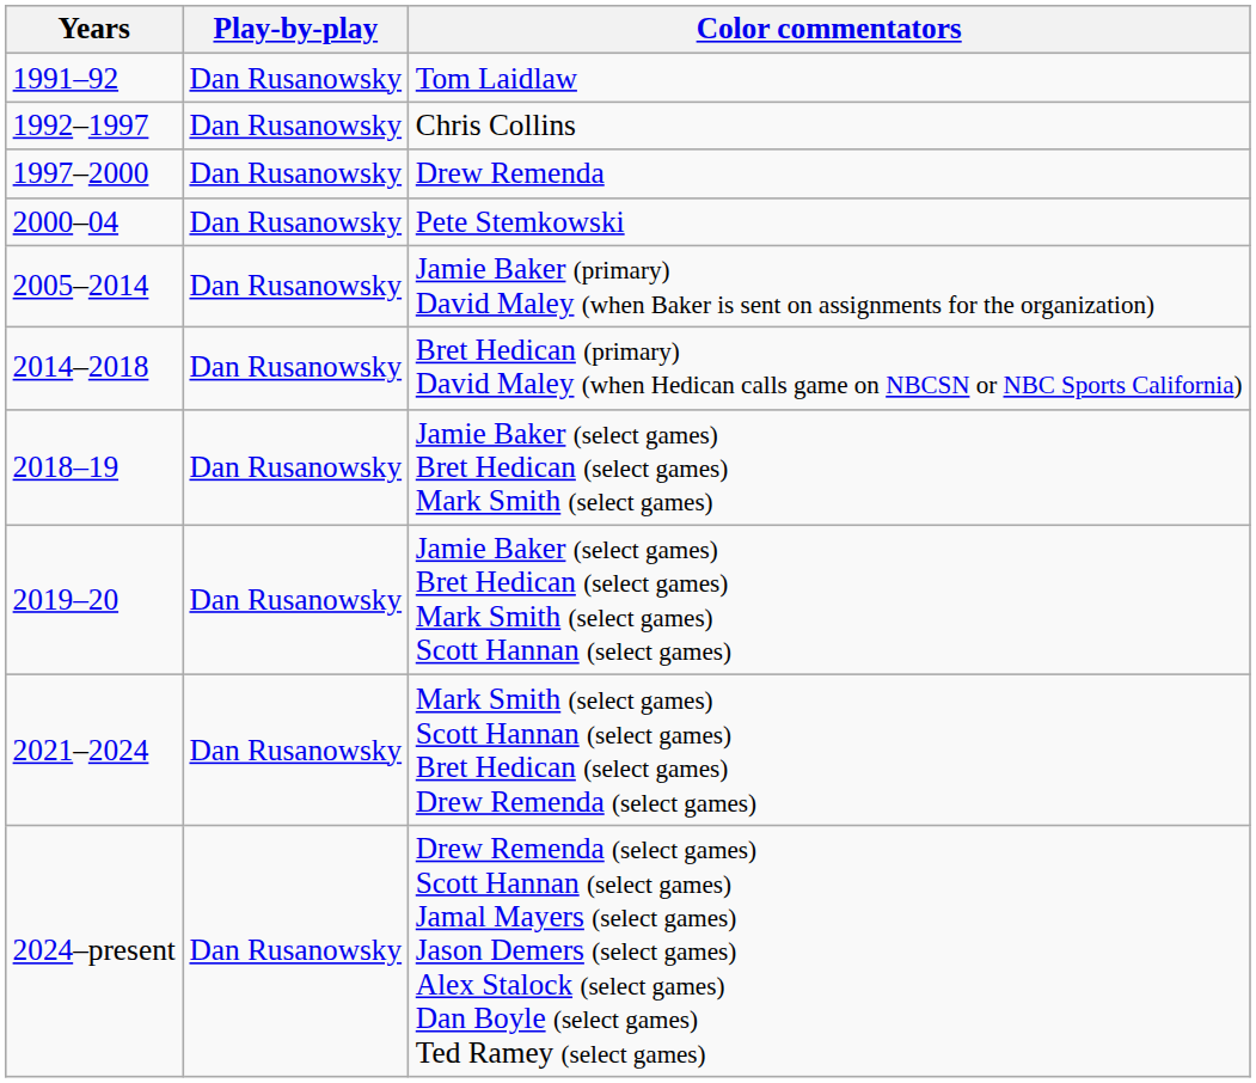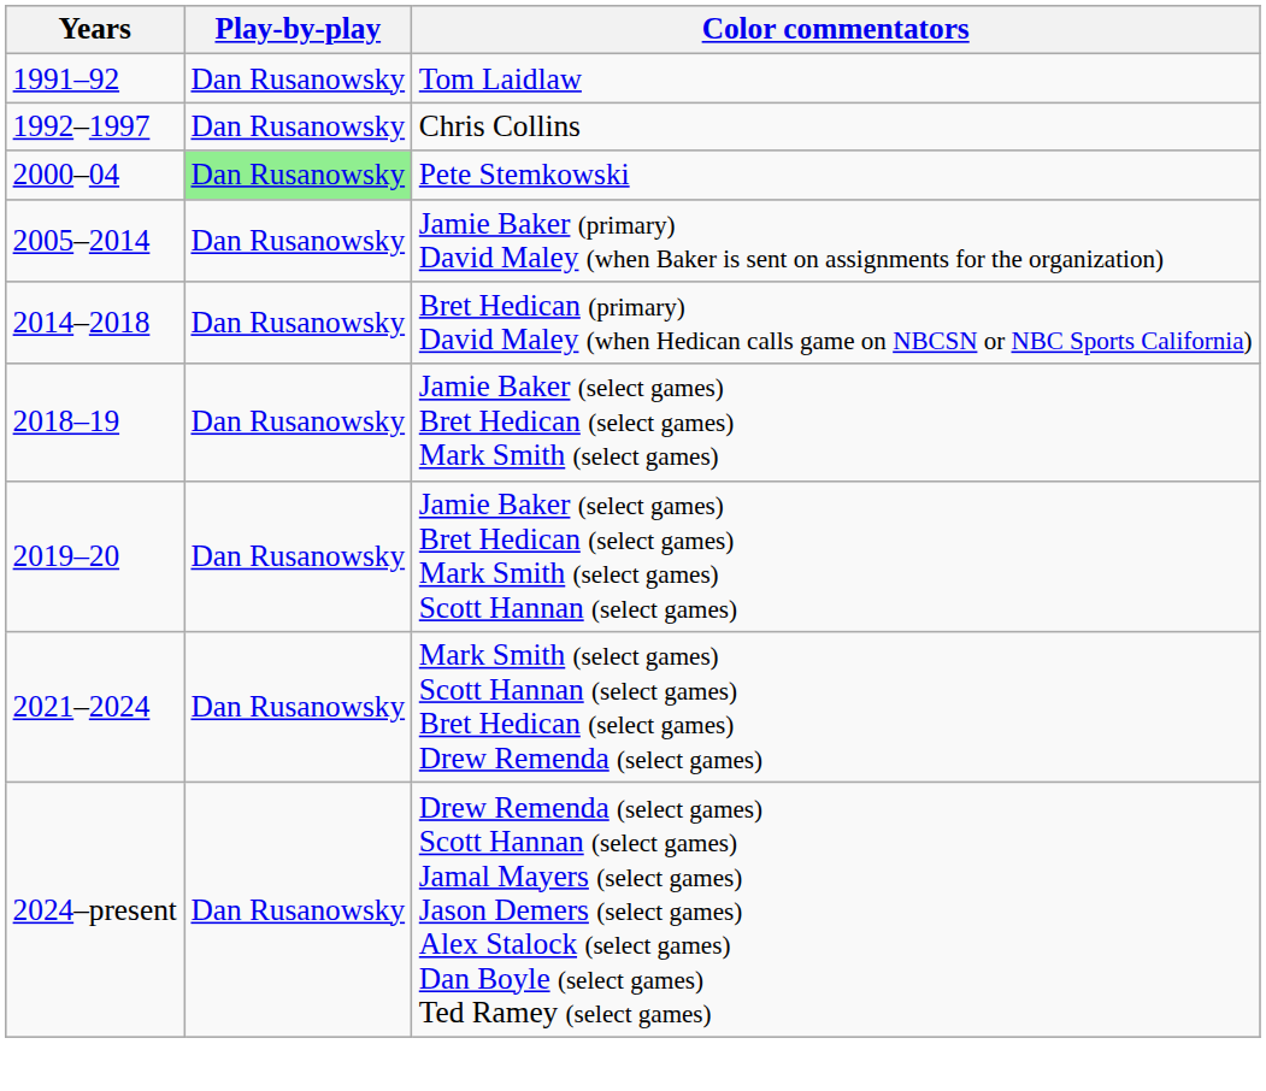- row: 1997–2000 | Dan Rusanowsky | Drew Remenda
Pete Stemkowski | Play-by-play: no background -> lightgreen background
